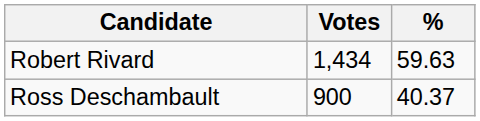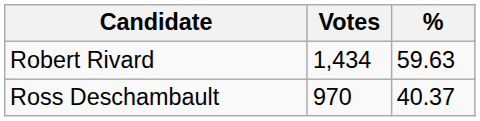Ross Deschambault | Votes: 900 -> 970
